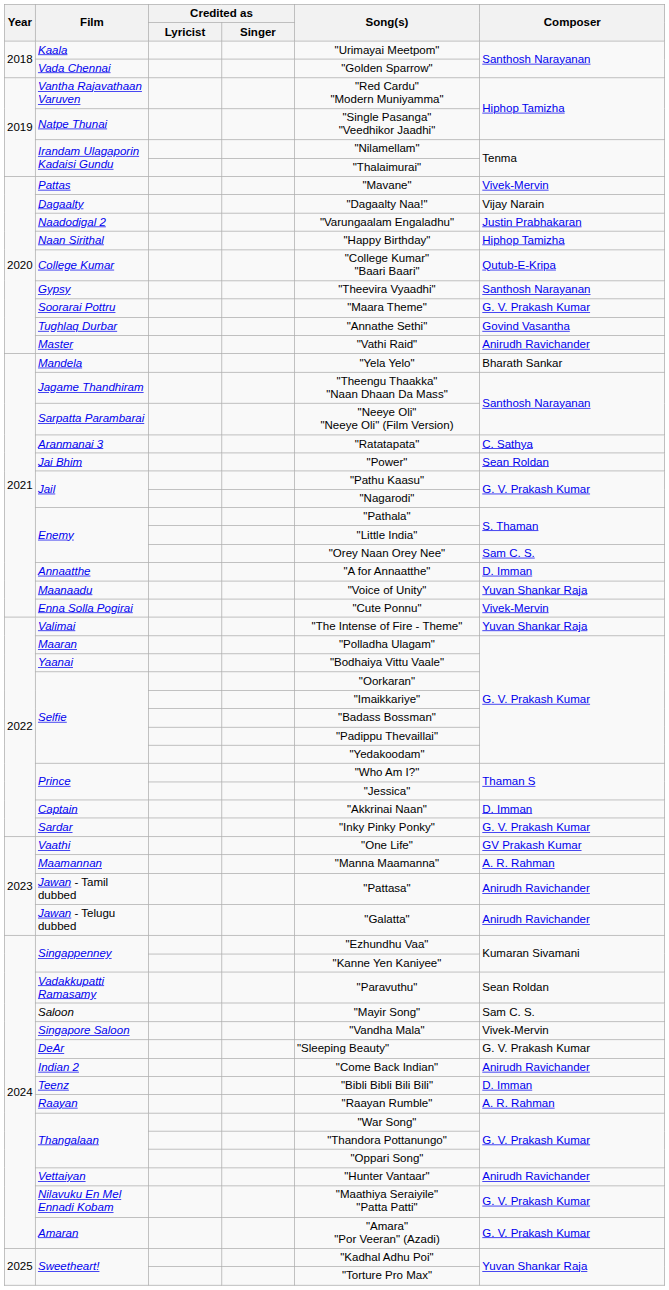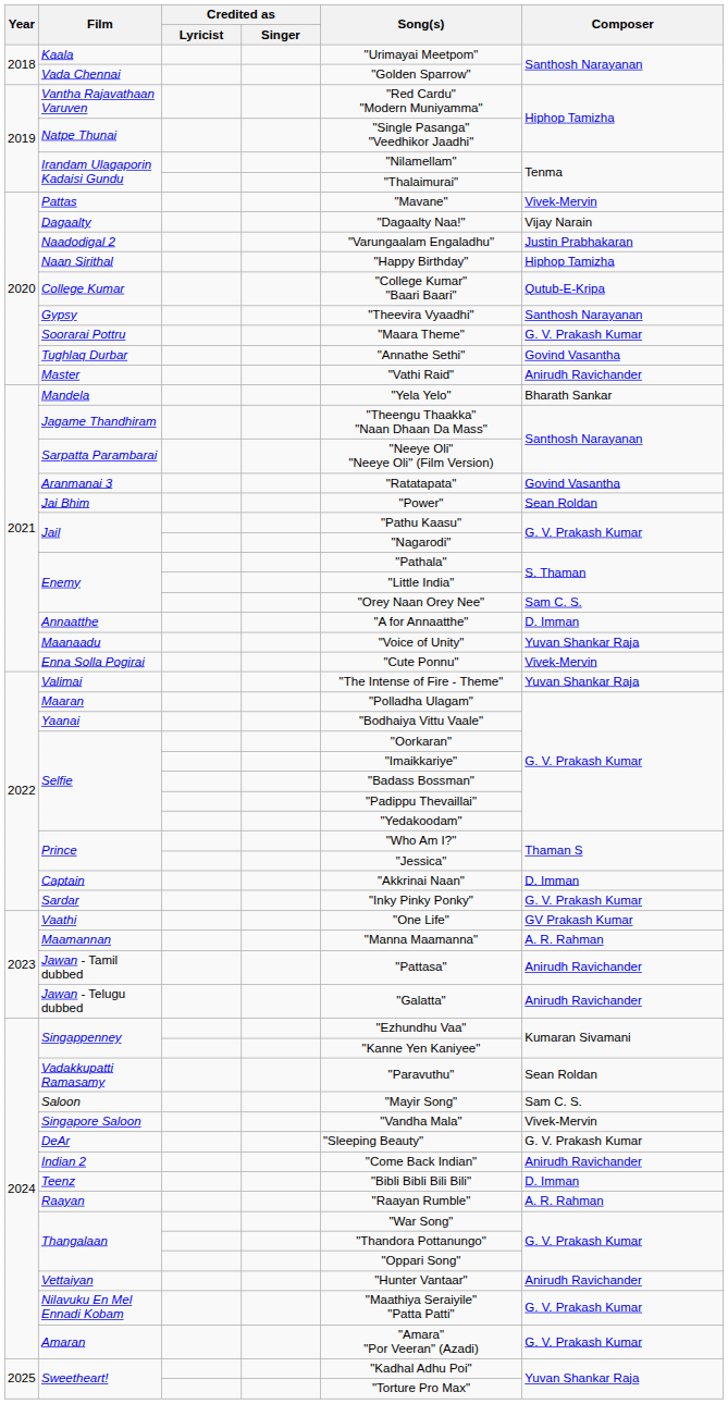Aranmanai 3 | Composer: C. Sathya -> Govind Vasantha
